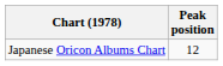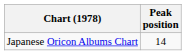Japanese Oricon Albums Chart | Peak position: 12 -> 14
